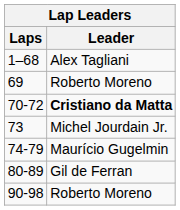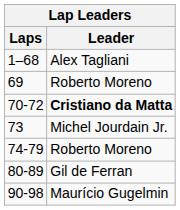74-79 | Leader: Maurício Gugelmin -> Roberto Moreno
90-98 | Leader: Roberto Moreno -> Maurício Gugelmin
